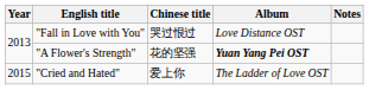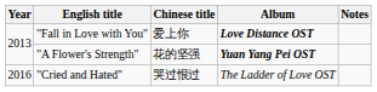"Fall in Love with You" | Chinese title: 哭过恨过 -> 爱上你
"Fall in Love with You" | Album: normal -> bold
"Cried and Hated" | Year: 2015 -> 2016
"Cried and Hated" | Chinese title: 爱上你 -> 哭过恨过
